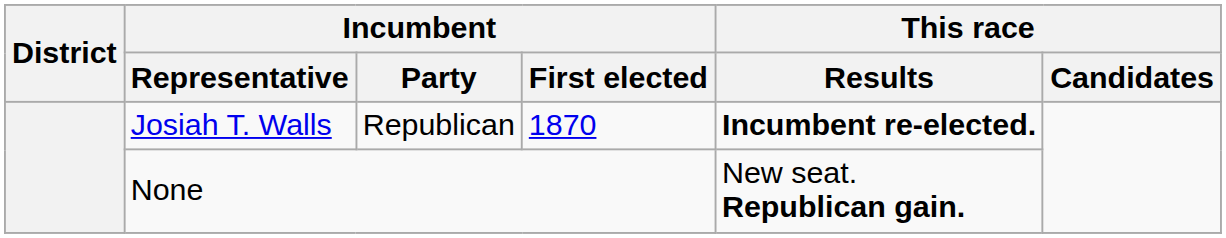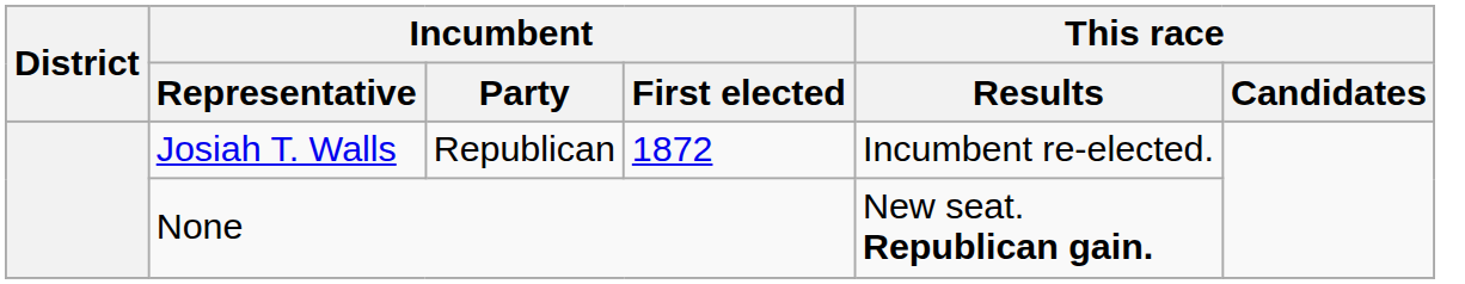Josiah T. Walls | Incumbent / First elected: 1870 -> 1872
Josiah T. Walls | This race / Results: bold -> normal
